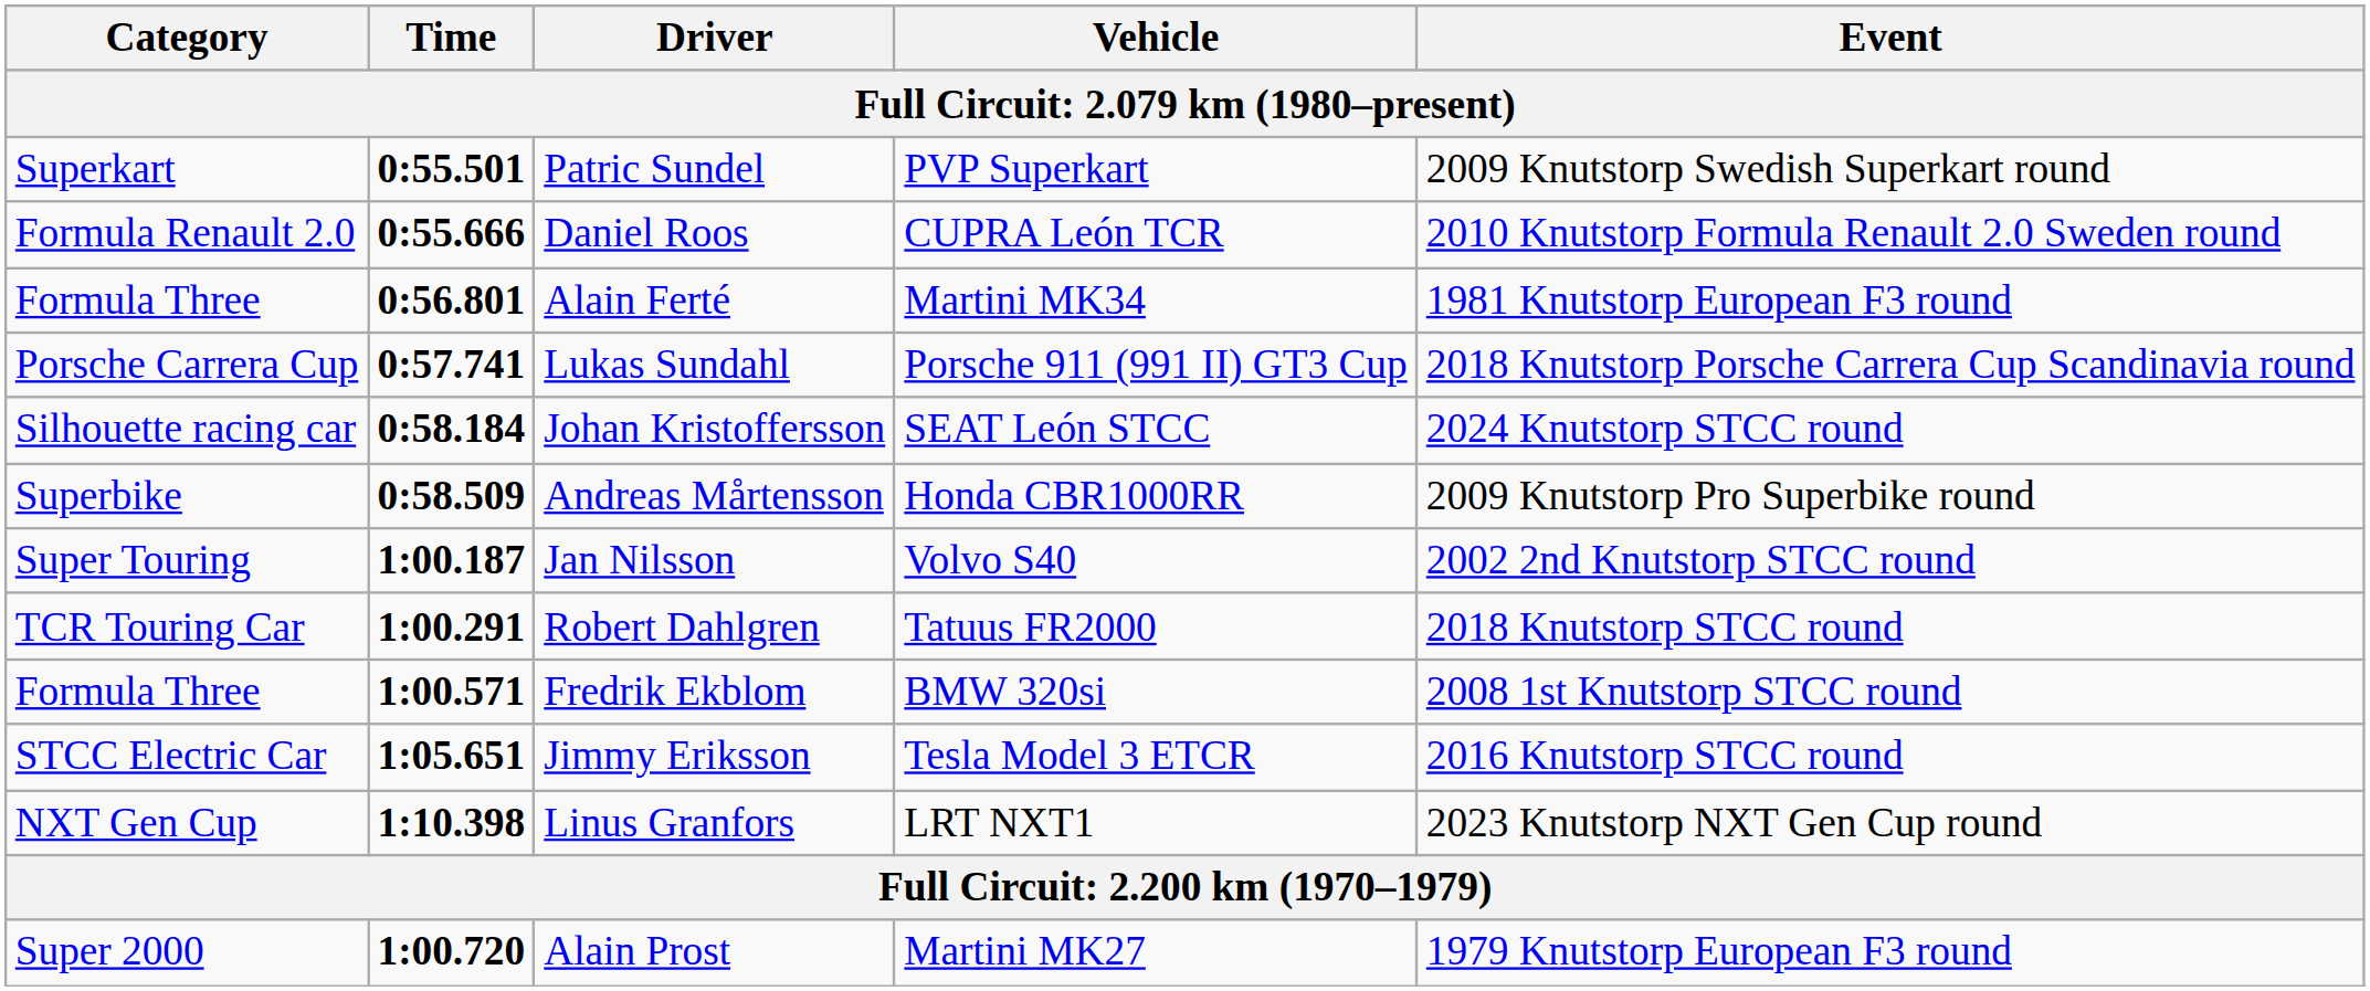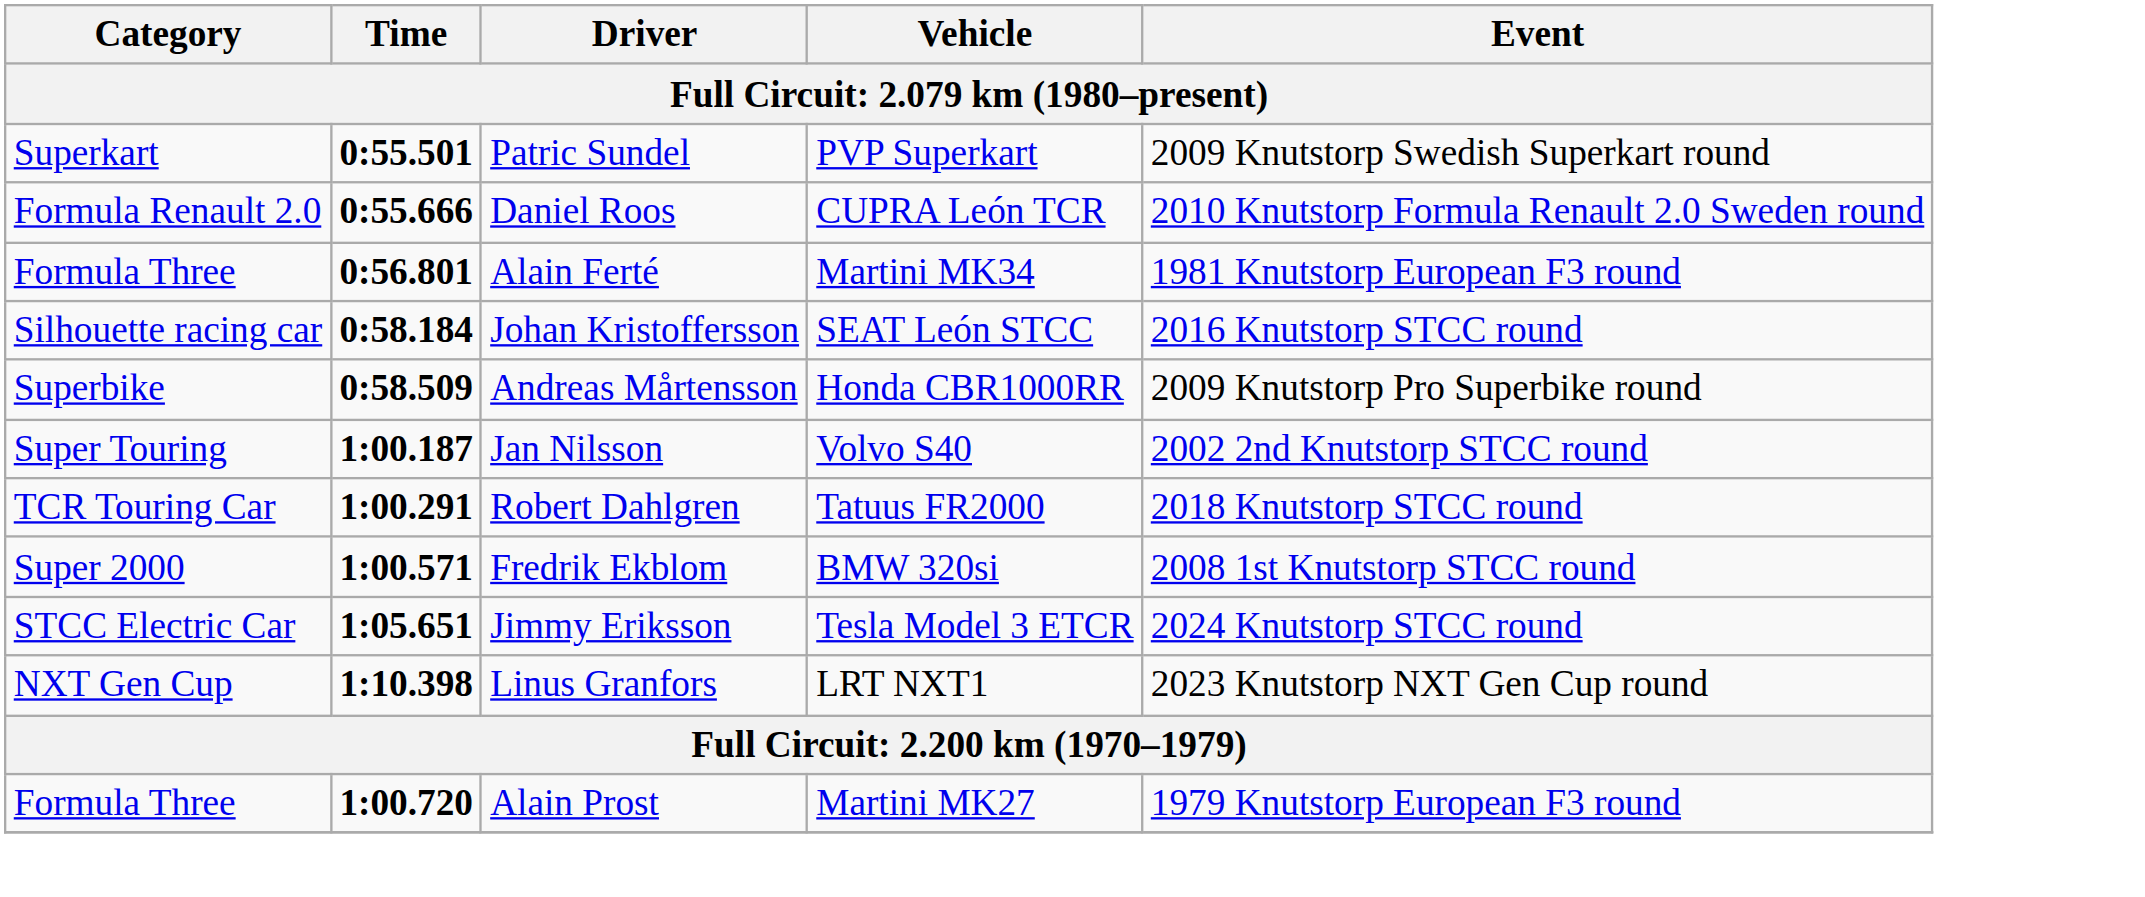- row: Porsche Carrera Cup | 0:57.741 | Lukas Sundahl | Porsche 911 (991 II) GT3 Cup | 2018 Knutstorp Porsche Carrera Cup Scandinavia round
Johan Kristoffersson | Event: 2024 Knutstorp STCC round -> 2016 Knutstorp STCC round
Fredrik Ekblom | Category: Formula Three -> Super 2000
Jimmy Eriksson | Event: 2016 Knutstorp STCC round -> 2024 Knutstorp STCC round
Alain Prost | Category: Super 2000 -> Formula Three
